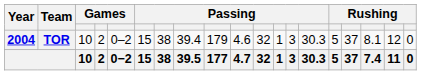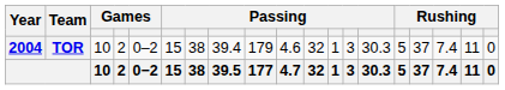TOR | column 17: 8.1 -> 7.4
TOR | column 18: 12 -> 11
